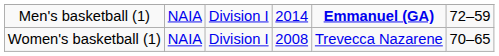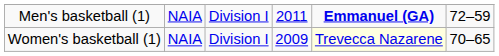Men's basketball (1) | column 4: 2014 -> 2011
Women's basketball (1) | column 4: 2008 -> 2009
Women's basketball (1) | column 5: no background -> lightyellow background
